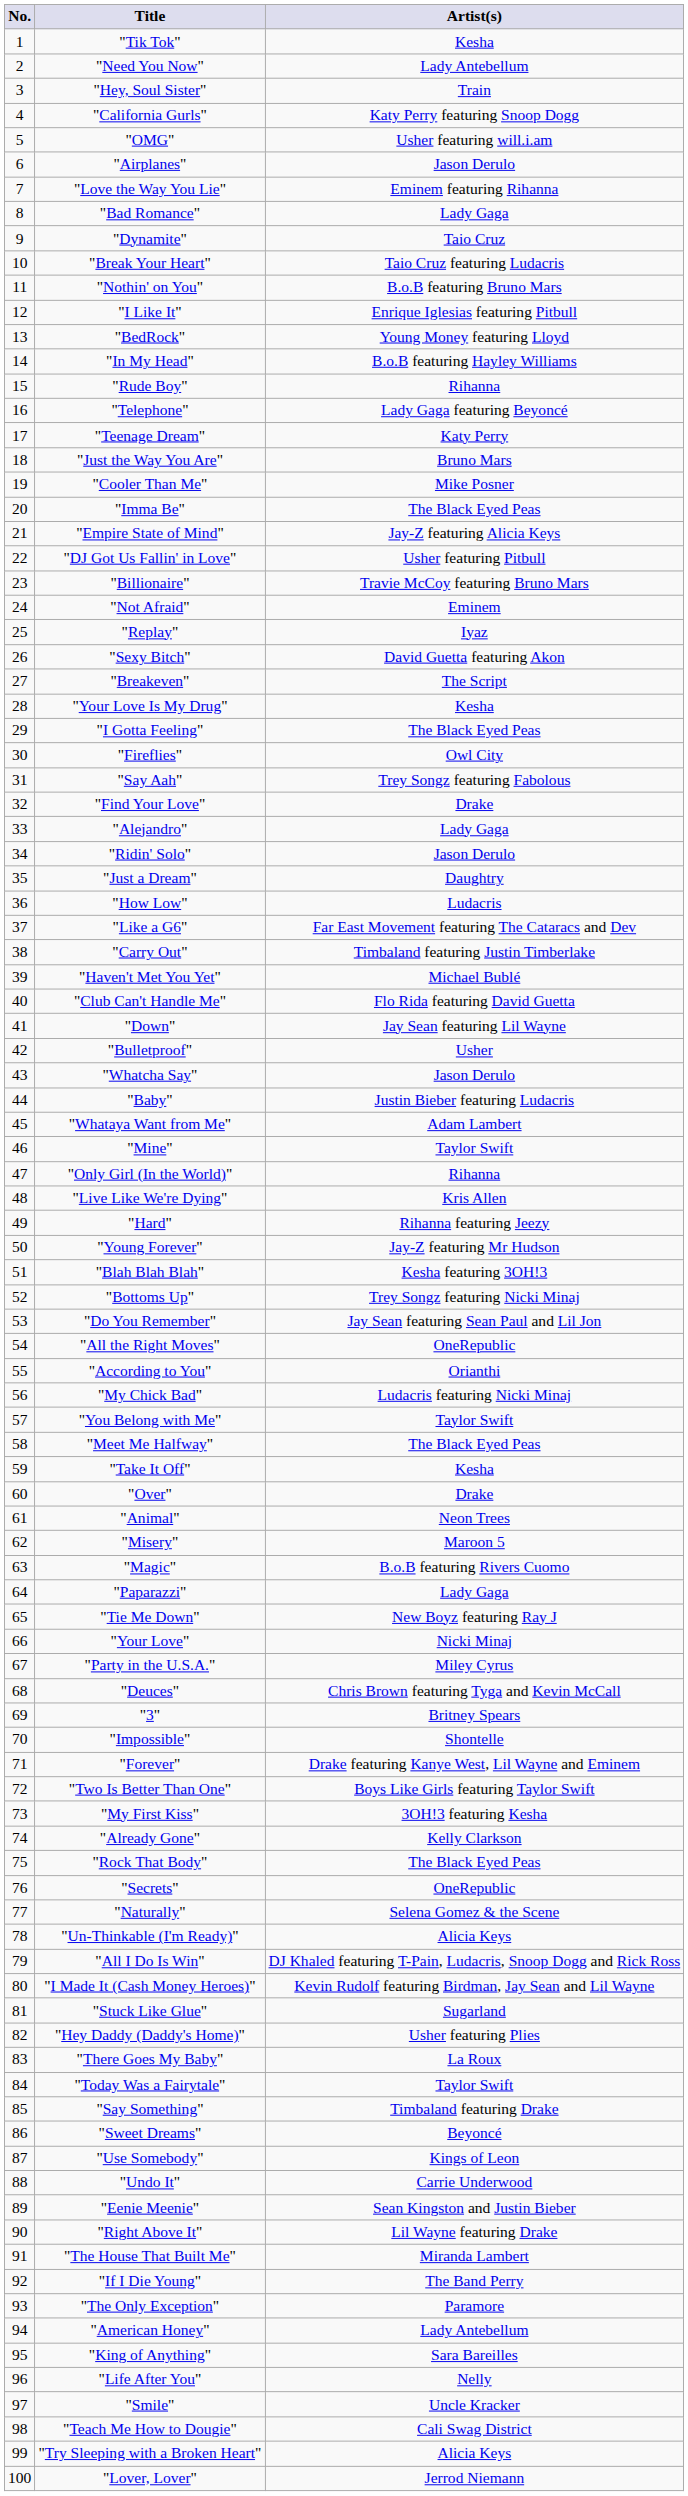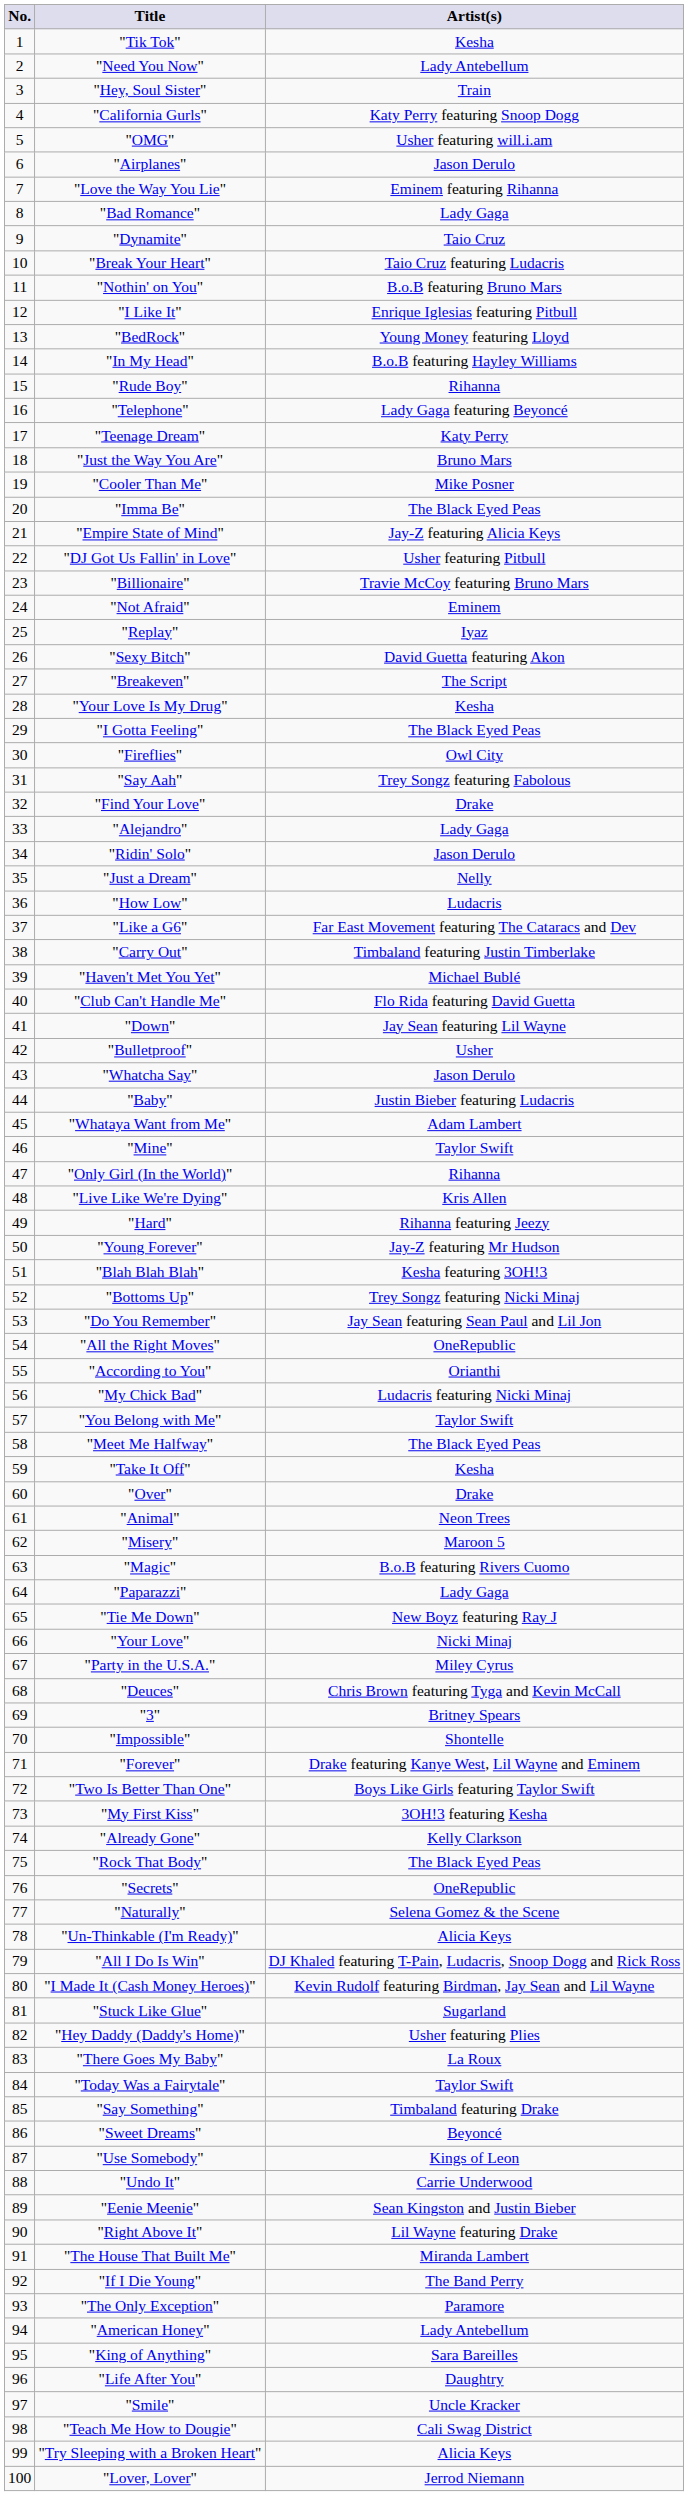"Just a Dream" | Artist(s): Daughtry -> Nelly
"Life After You" | Artist(s): Nelly -> Daughtry
